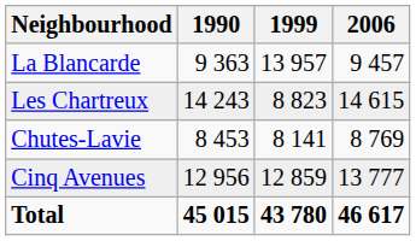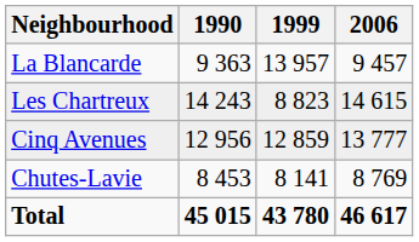rows swapped: Chutes-Lavie <-> Cinq Avenues
